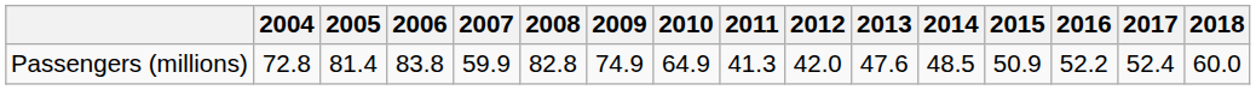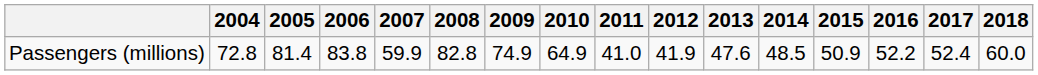Passengers (millions) | 2011: 41.3 -> 41.0
Passengers (millions) | 2012: 42.0 -> 41.9
